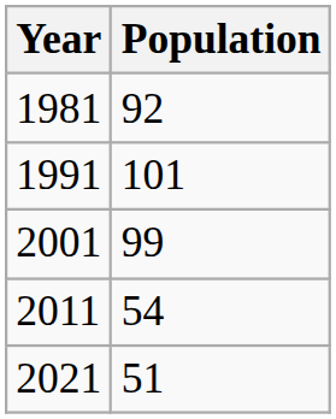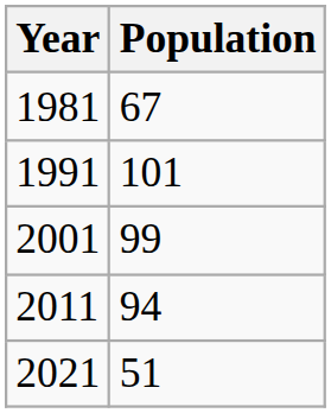1981 | Population: 92 -> 67
2011 | Population: 54 -> 94
